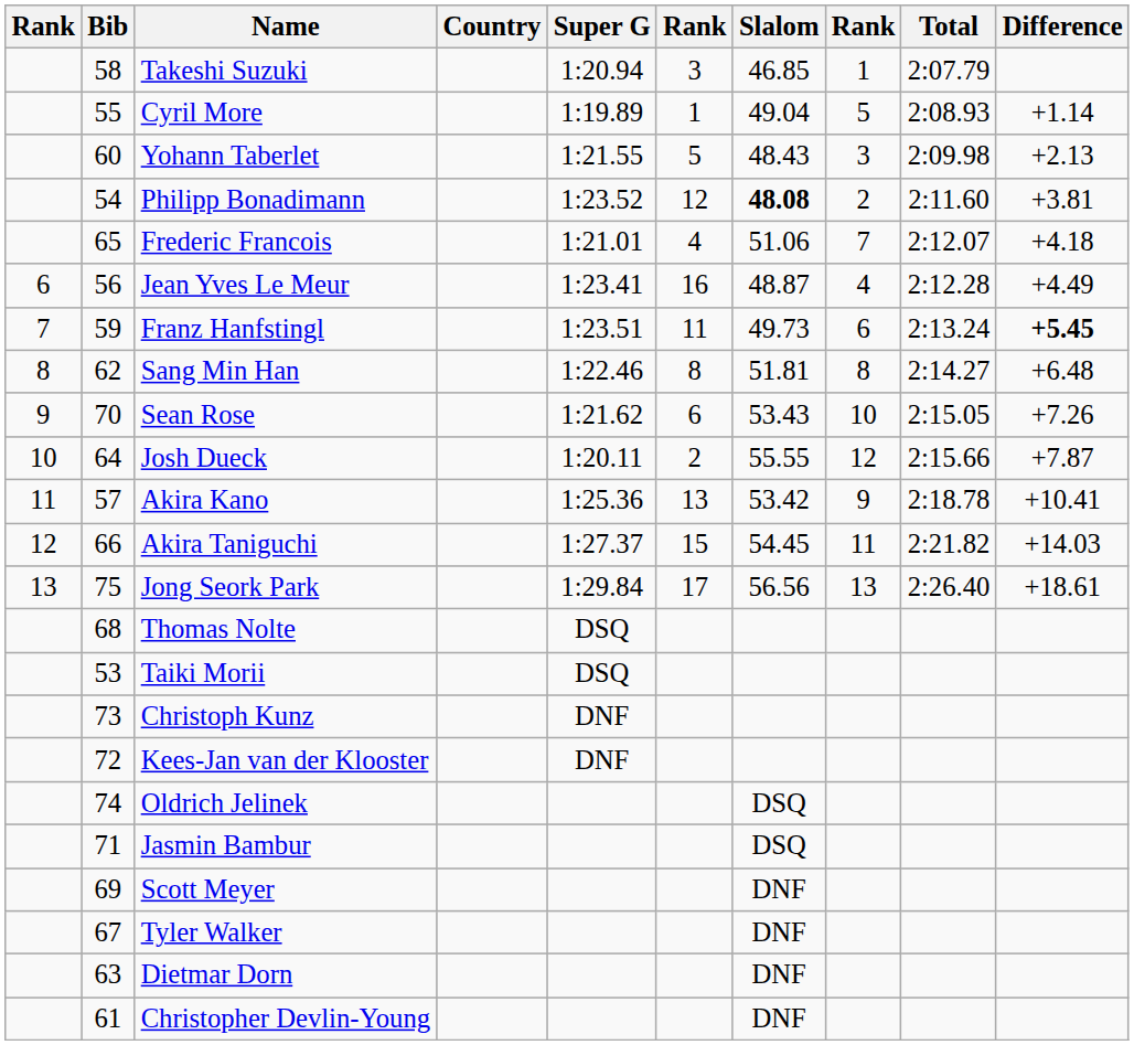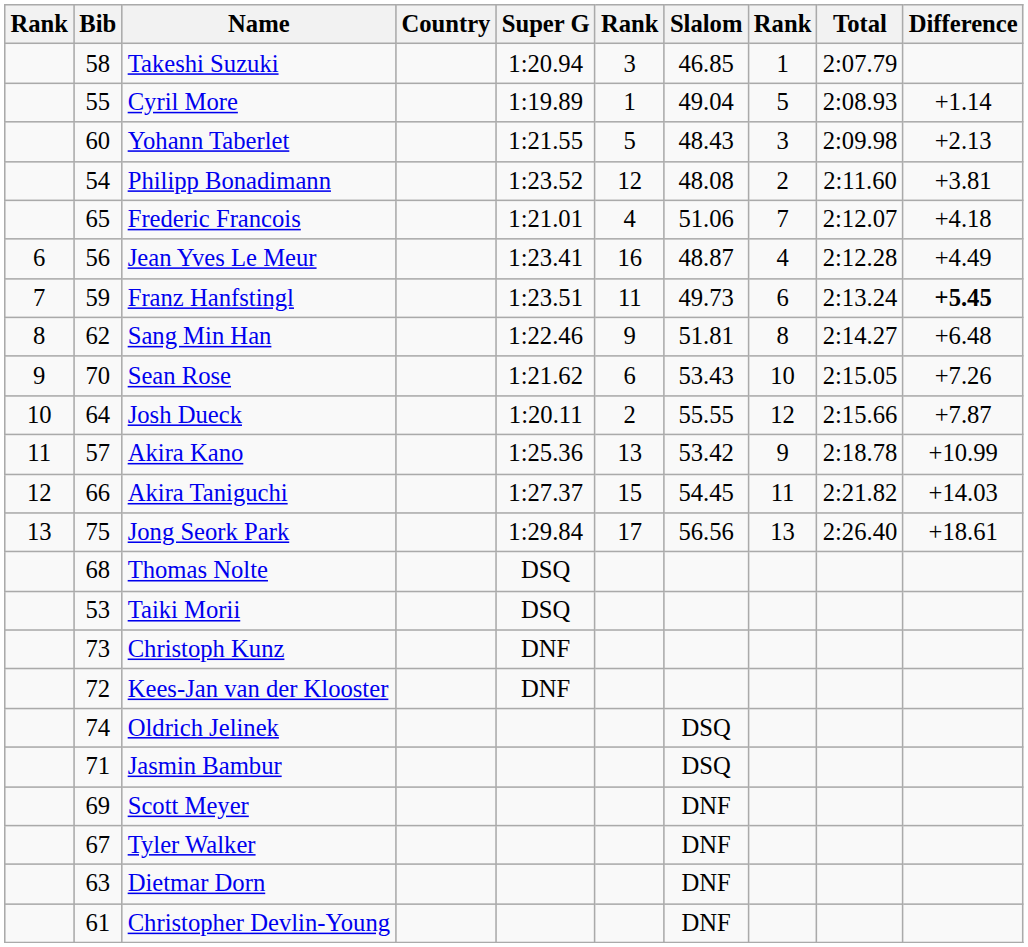Philipp Bonadimann | Slalom: bold -> normal
Sang Min Han | column 6: 8 -> 9
Akira Kano | Difference: +10.41 -> +10.99
